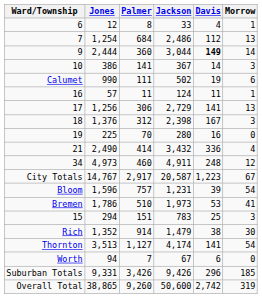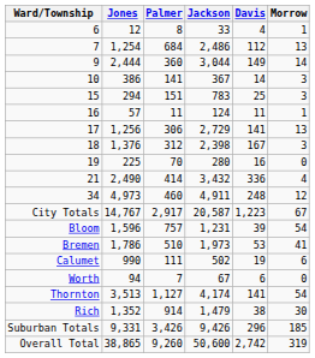9 | Davis: bold -> normal
rows swapped: 15 <-> Calumet
rows swapped: Rich <-> Worth
